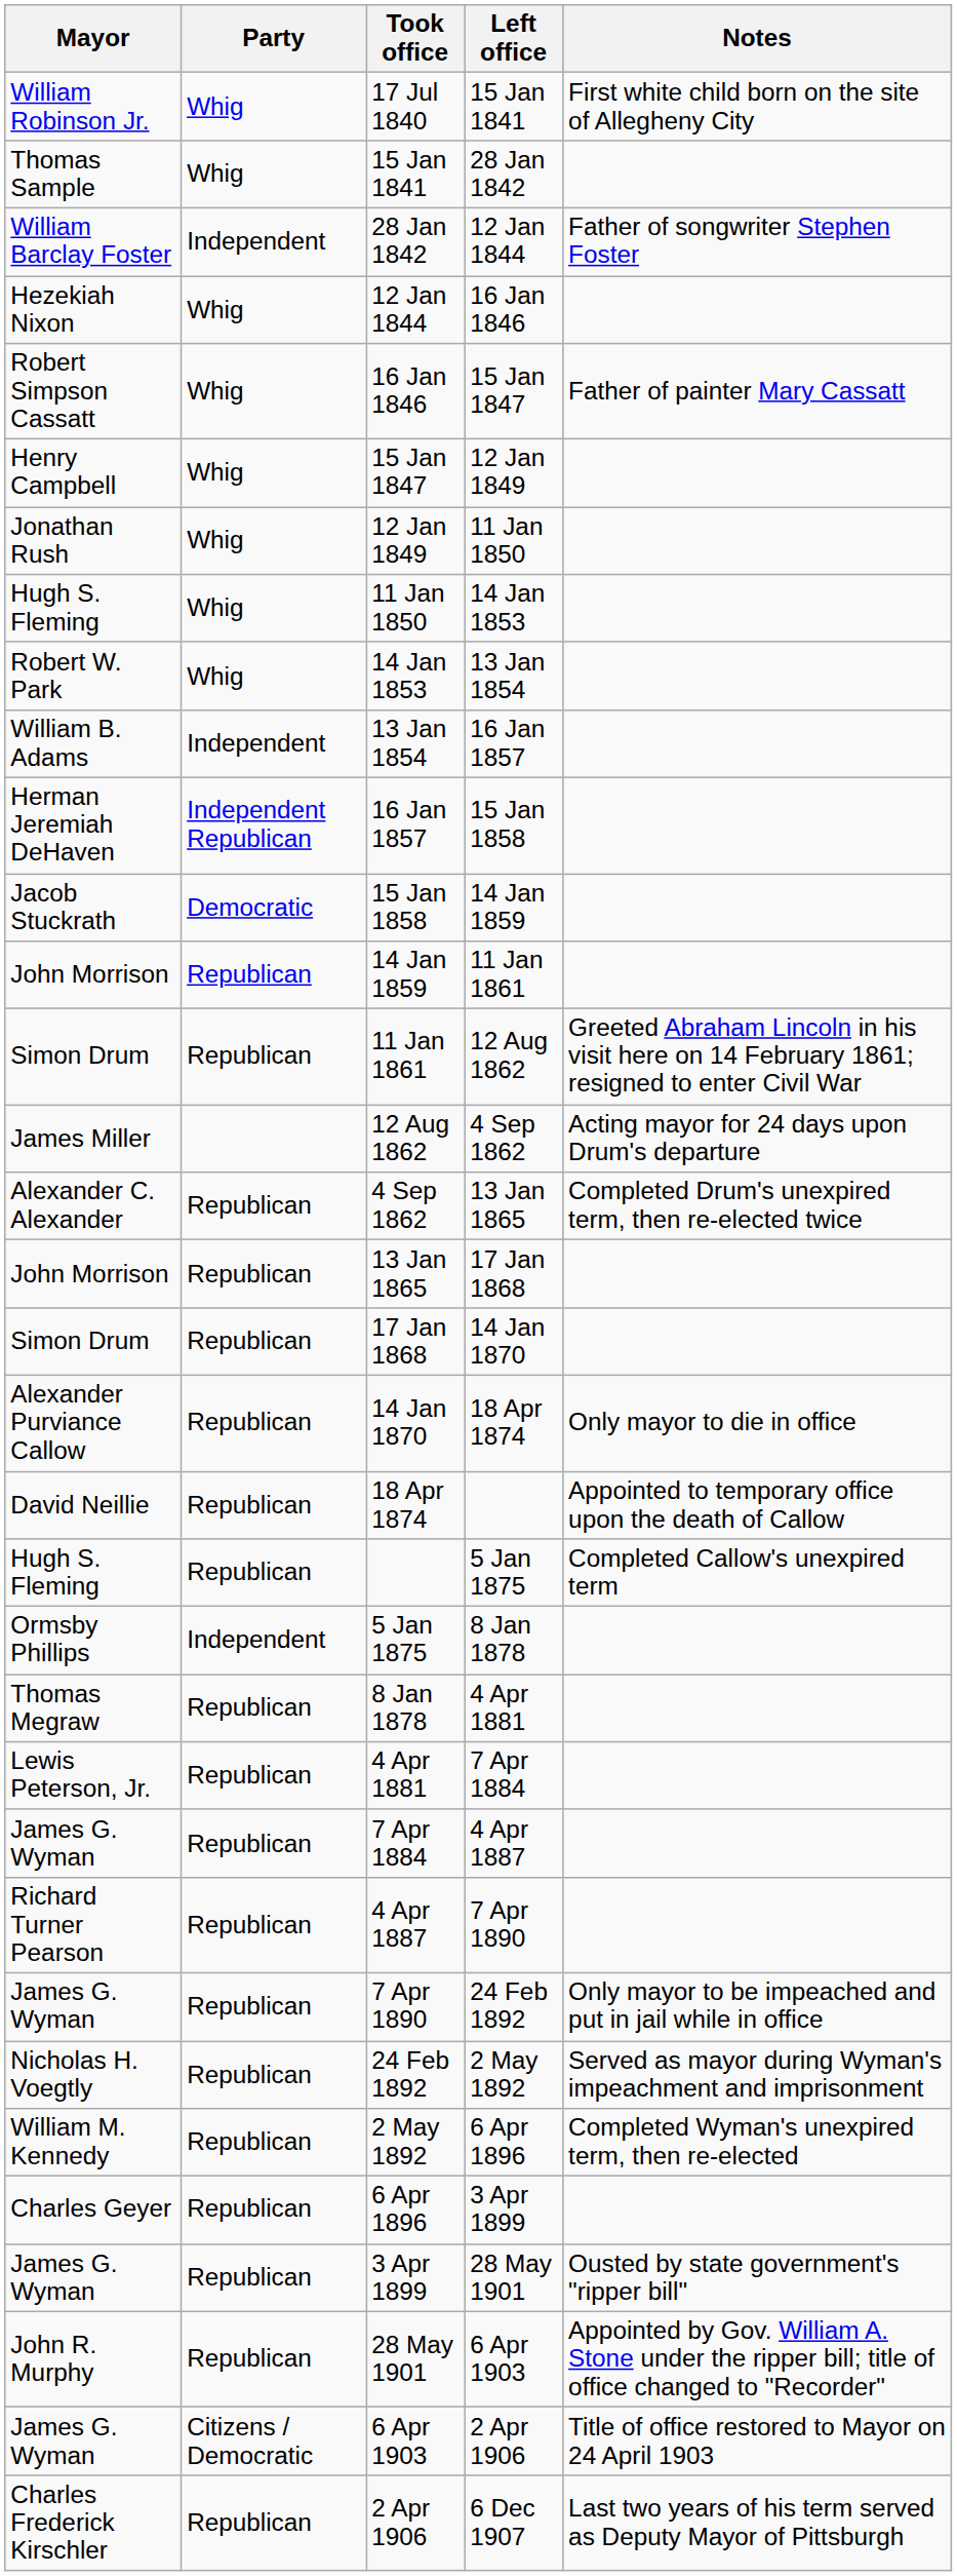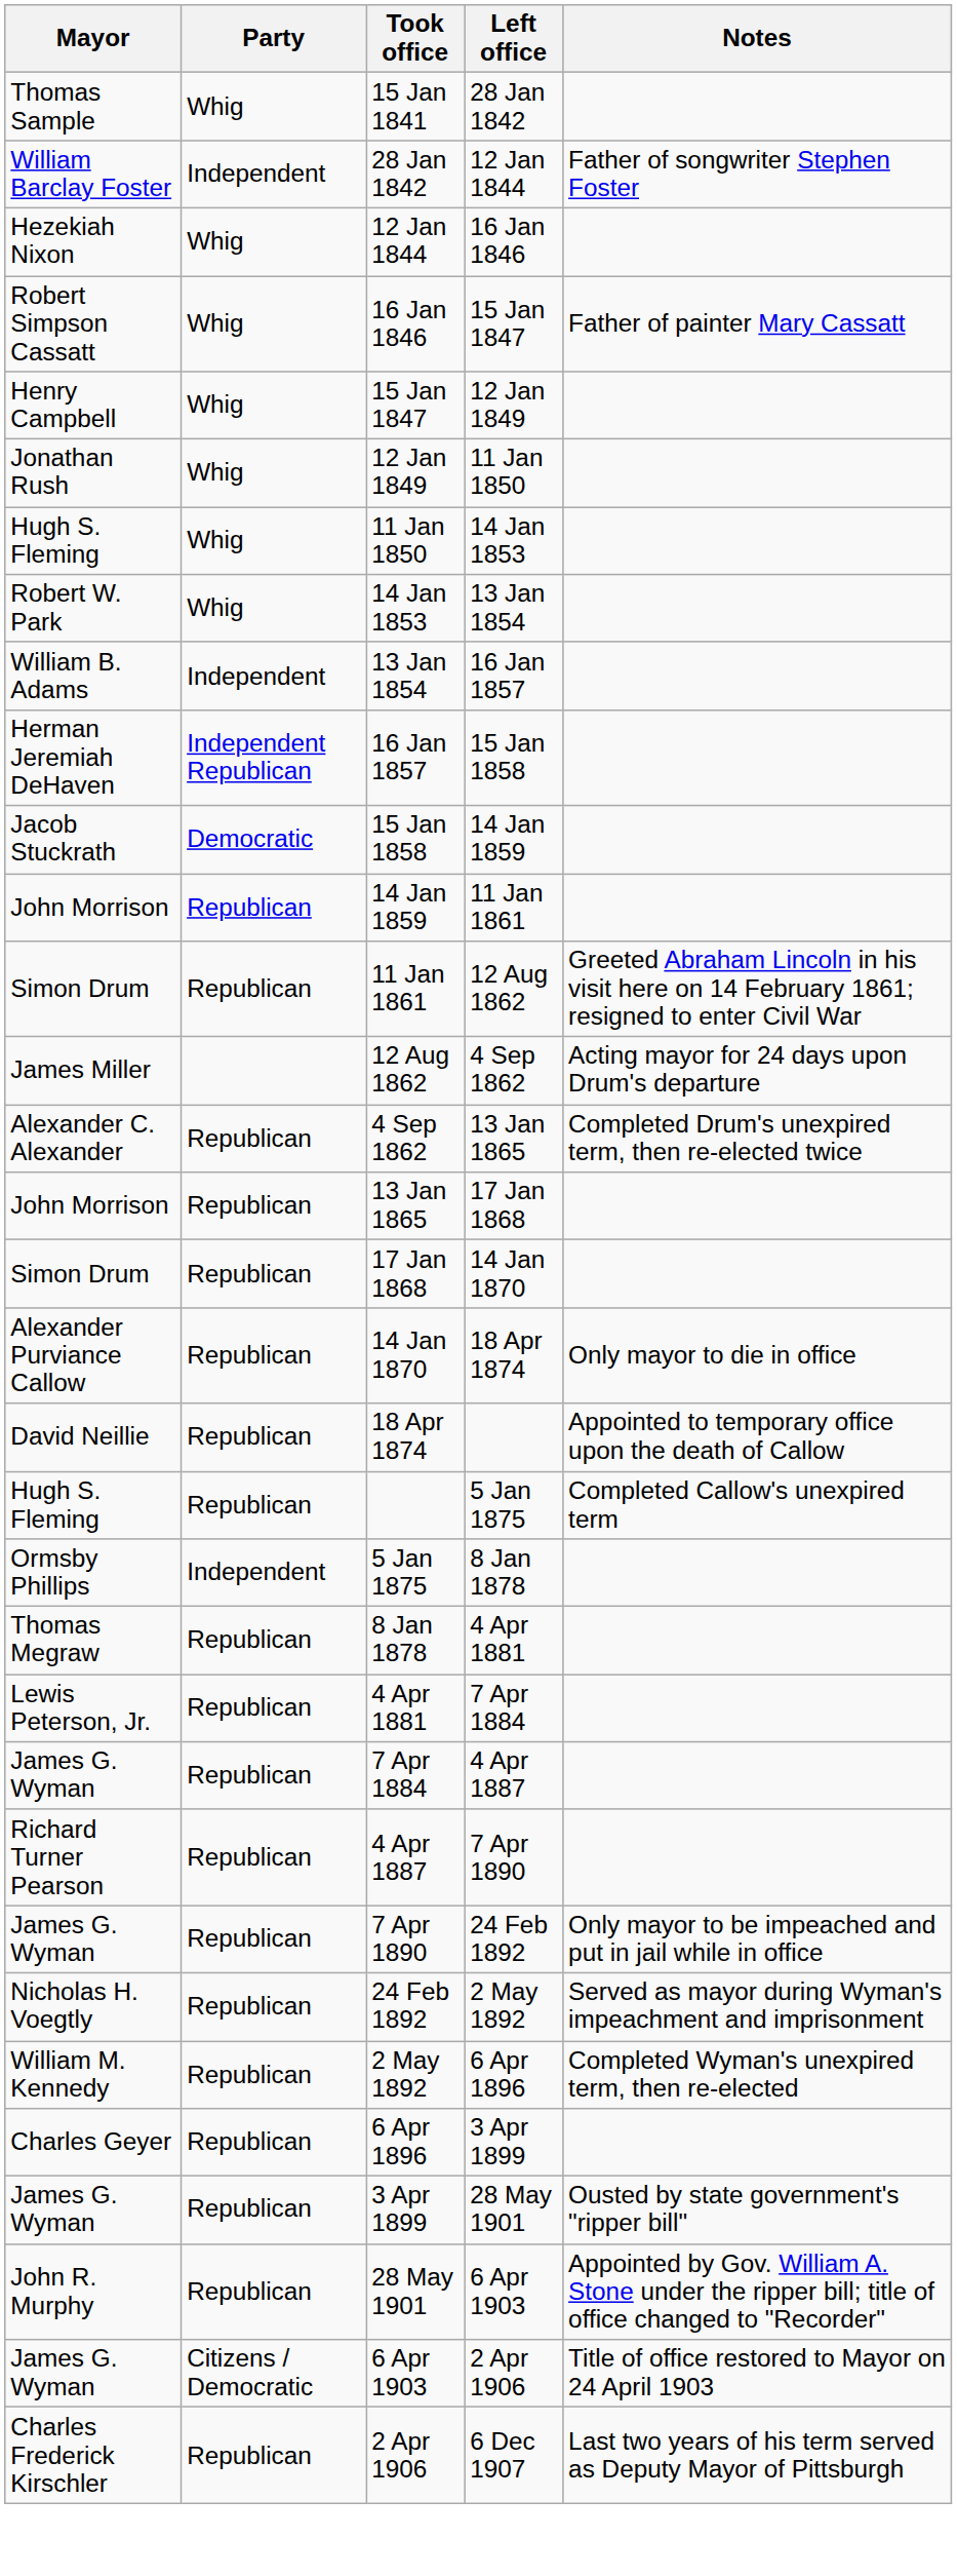- row: William Robinson Jr. | Whig | 17 Jul 1840 | 15 Jan 1841 | First white child born on the site of Allegheny City
